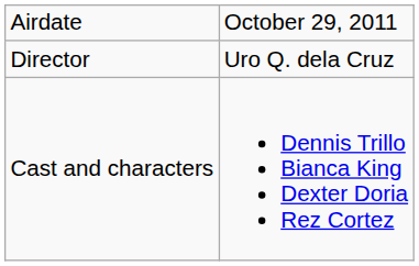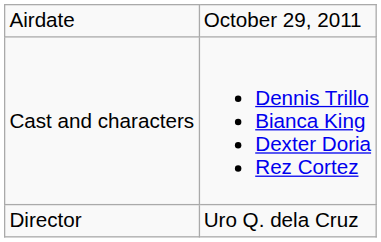rows swapped: Director <-> Cast and characters
